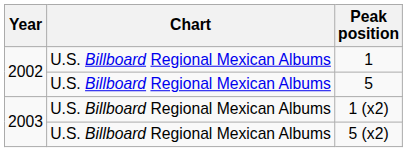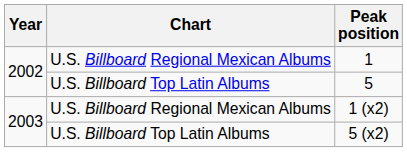5 | Chart: U.S. Billboard Regional Mexican Albums -> U.S. Billboard Top Latin Albums
5 (x2) | Chart: U.S. Billboard Regional Mexican Albums -> U.S. Billboard Top Latin Albums
